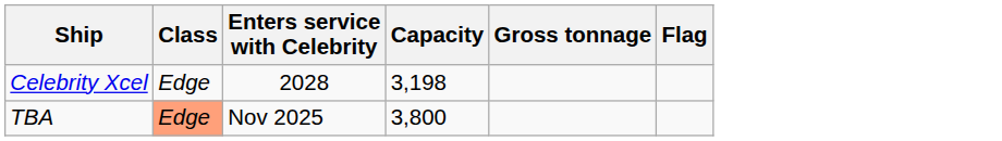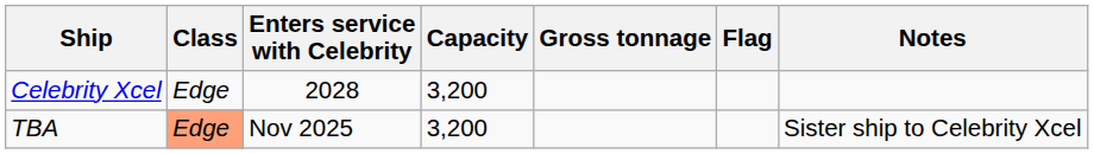+ column: Notes | Sister ship to Celebrity Xcel
Celebrity Xcel | Capacity: 3,198 -> 3,200
TBA | Capacity: 3,800 -> 3,200
